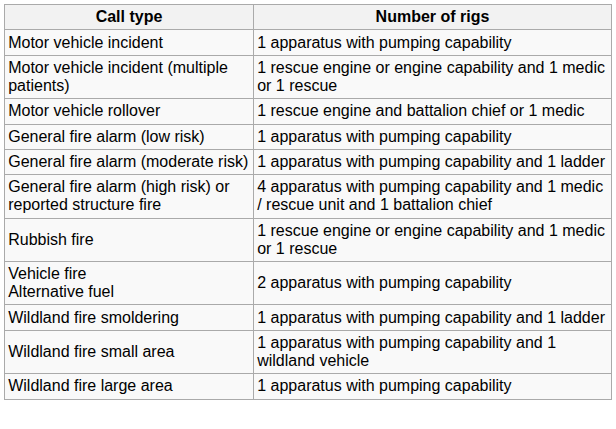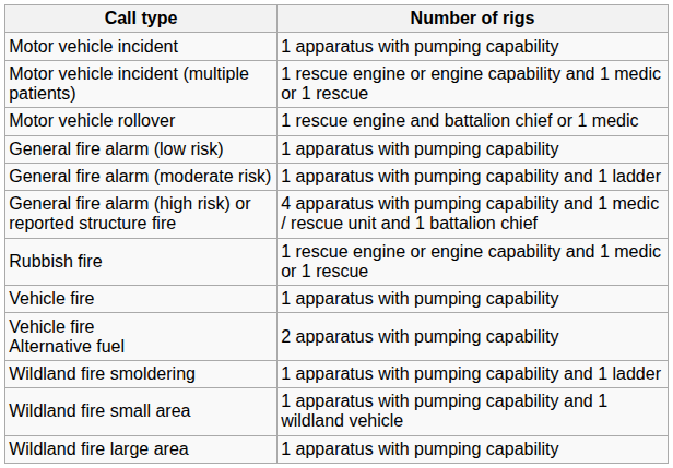+ row: Vehicle fire | 1 apparatus with pumping capability
